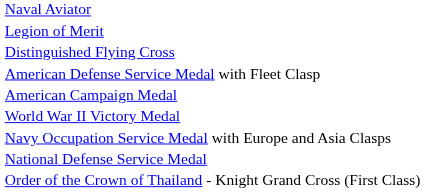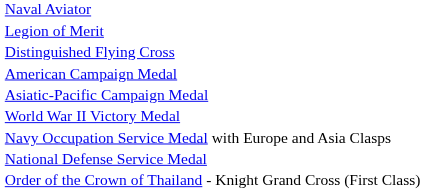- row: American Defense Service Medal with Fleet Clasp
+ row: Asiatic-Pacific Campaign Medal
